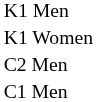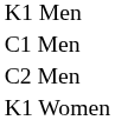rows swapped: C1 Men <-> K1 Women
